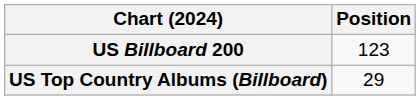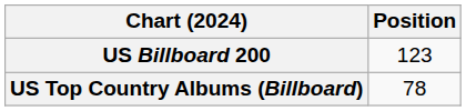US Top Country Albums (Billboard) | Position: 29 -> 78
